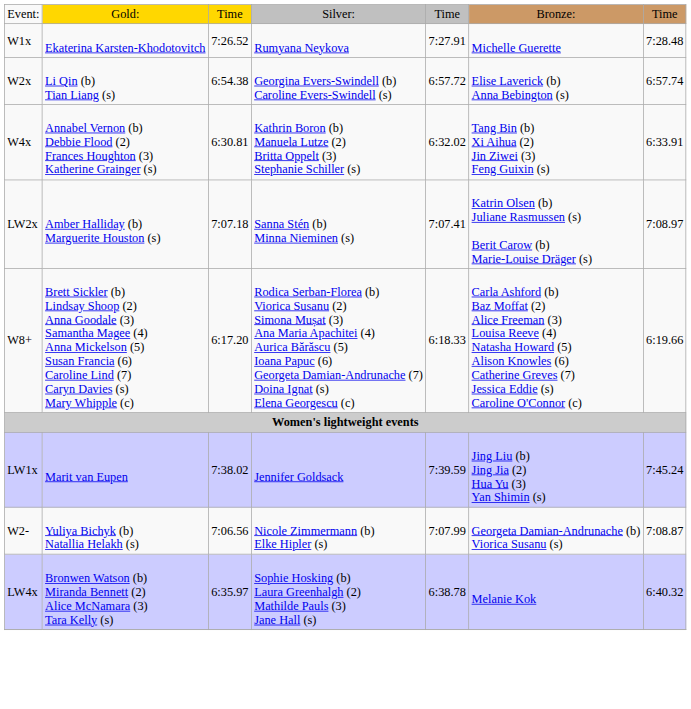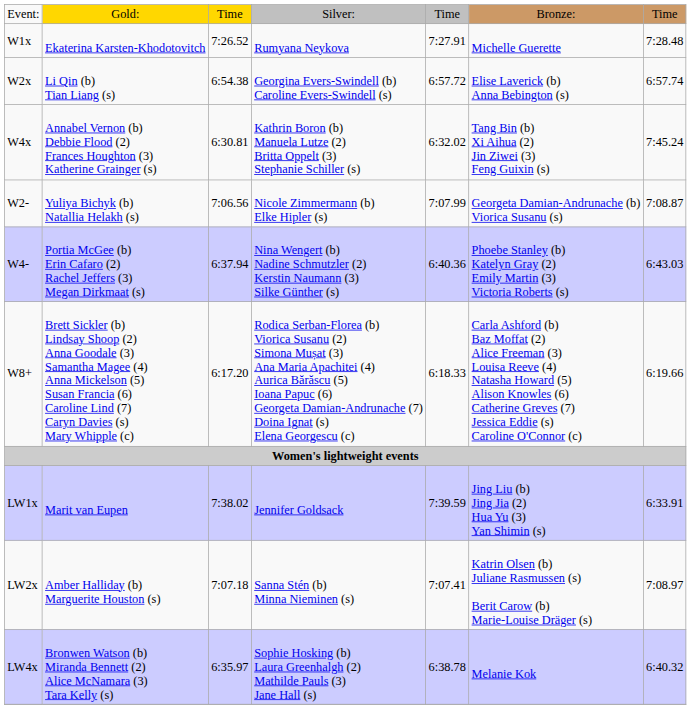W4x | column 7: 6:33.91 -> 7:45.24
rows swapped: W2- <-> LW2x
+ row: W4- | Portia McGee (b) Erin Cafaro (2) Rachel Jeffers (3) Megan Dirkmaat (s) | 6:37.94 | Nina Wengert (b) Nadine Schmutzler (2) Kerstin Naumann (3) Silke Günther (s) | 6:40.36 | Phoebe Stanley (b) Katelyn Gray (2) Emily Martin (3) Victoria Roberts (s) | 6:43.03
LW1x | column 7: 7:45.24 -> 6:33.91
